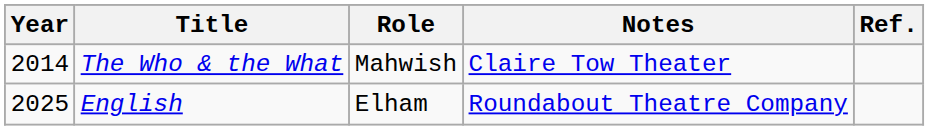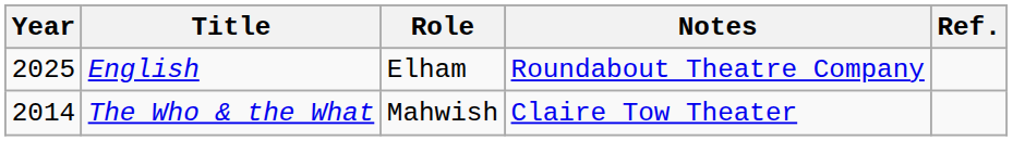rows swapped: The Who & the What <-> English
